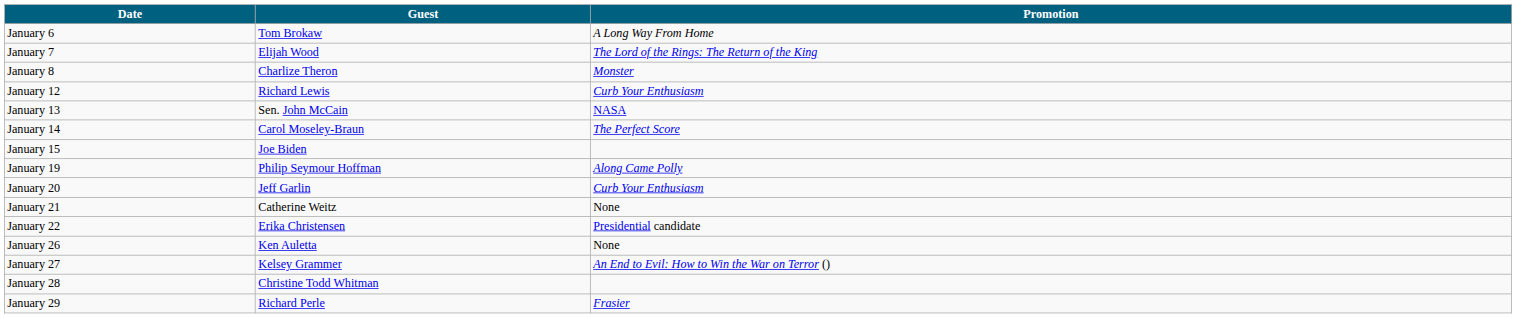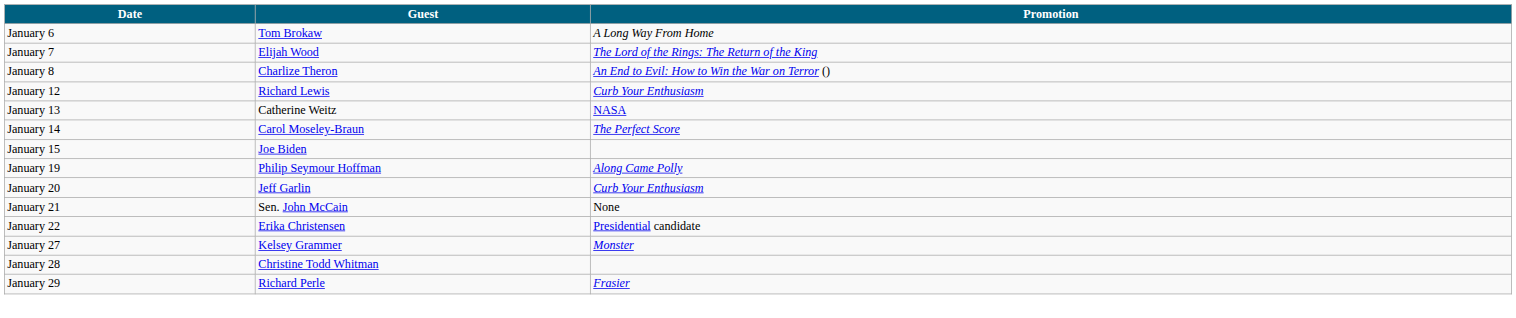January 8 | Promotion: Monster -> An End to Evil: How to Win the War on Terror ()
January 13 | Guest: Sen. John McCain -> Catherine Weitz
January 21 | Guest: Catherine Weitz -> Sen. John McCain
- row: January 26 | Ken Auletta | None
January 27 | Promotion: An End to Evil: How to Win the War on Terror () -> Monster
